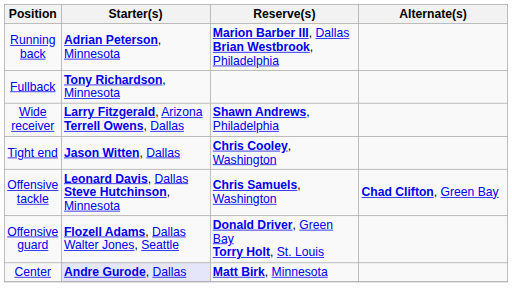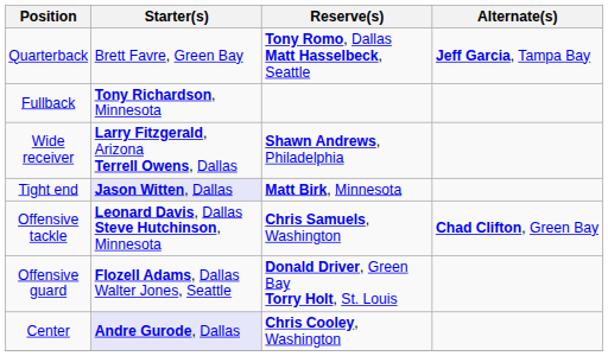+ row: Quarterback | Brett Favre, Green Bay | Tony Romo, Dallas Matt Hasselbeck, Seattle | Jeff Garcia, Tampa Bay
- row: Running back | Adrian Peterson, Minnesota | Marion Barber III, Dallas Brian Westbrook, Philadelphia
Tight end | Starter(s): no background -> lavender background
Tight end | Reserve(s): Chris Cooley, Washington -> Matt Birk, Minnesota
Center | Reserve(s): Matt Birk, Minnesota -> Chris Cooley, Washington
